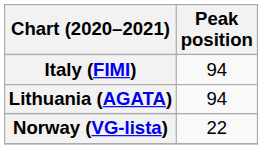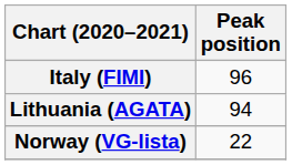Italy (FIMI) | Peak position: 94 -> 96
